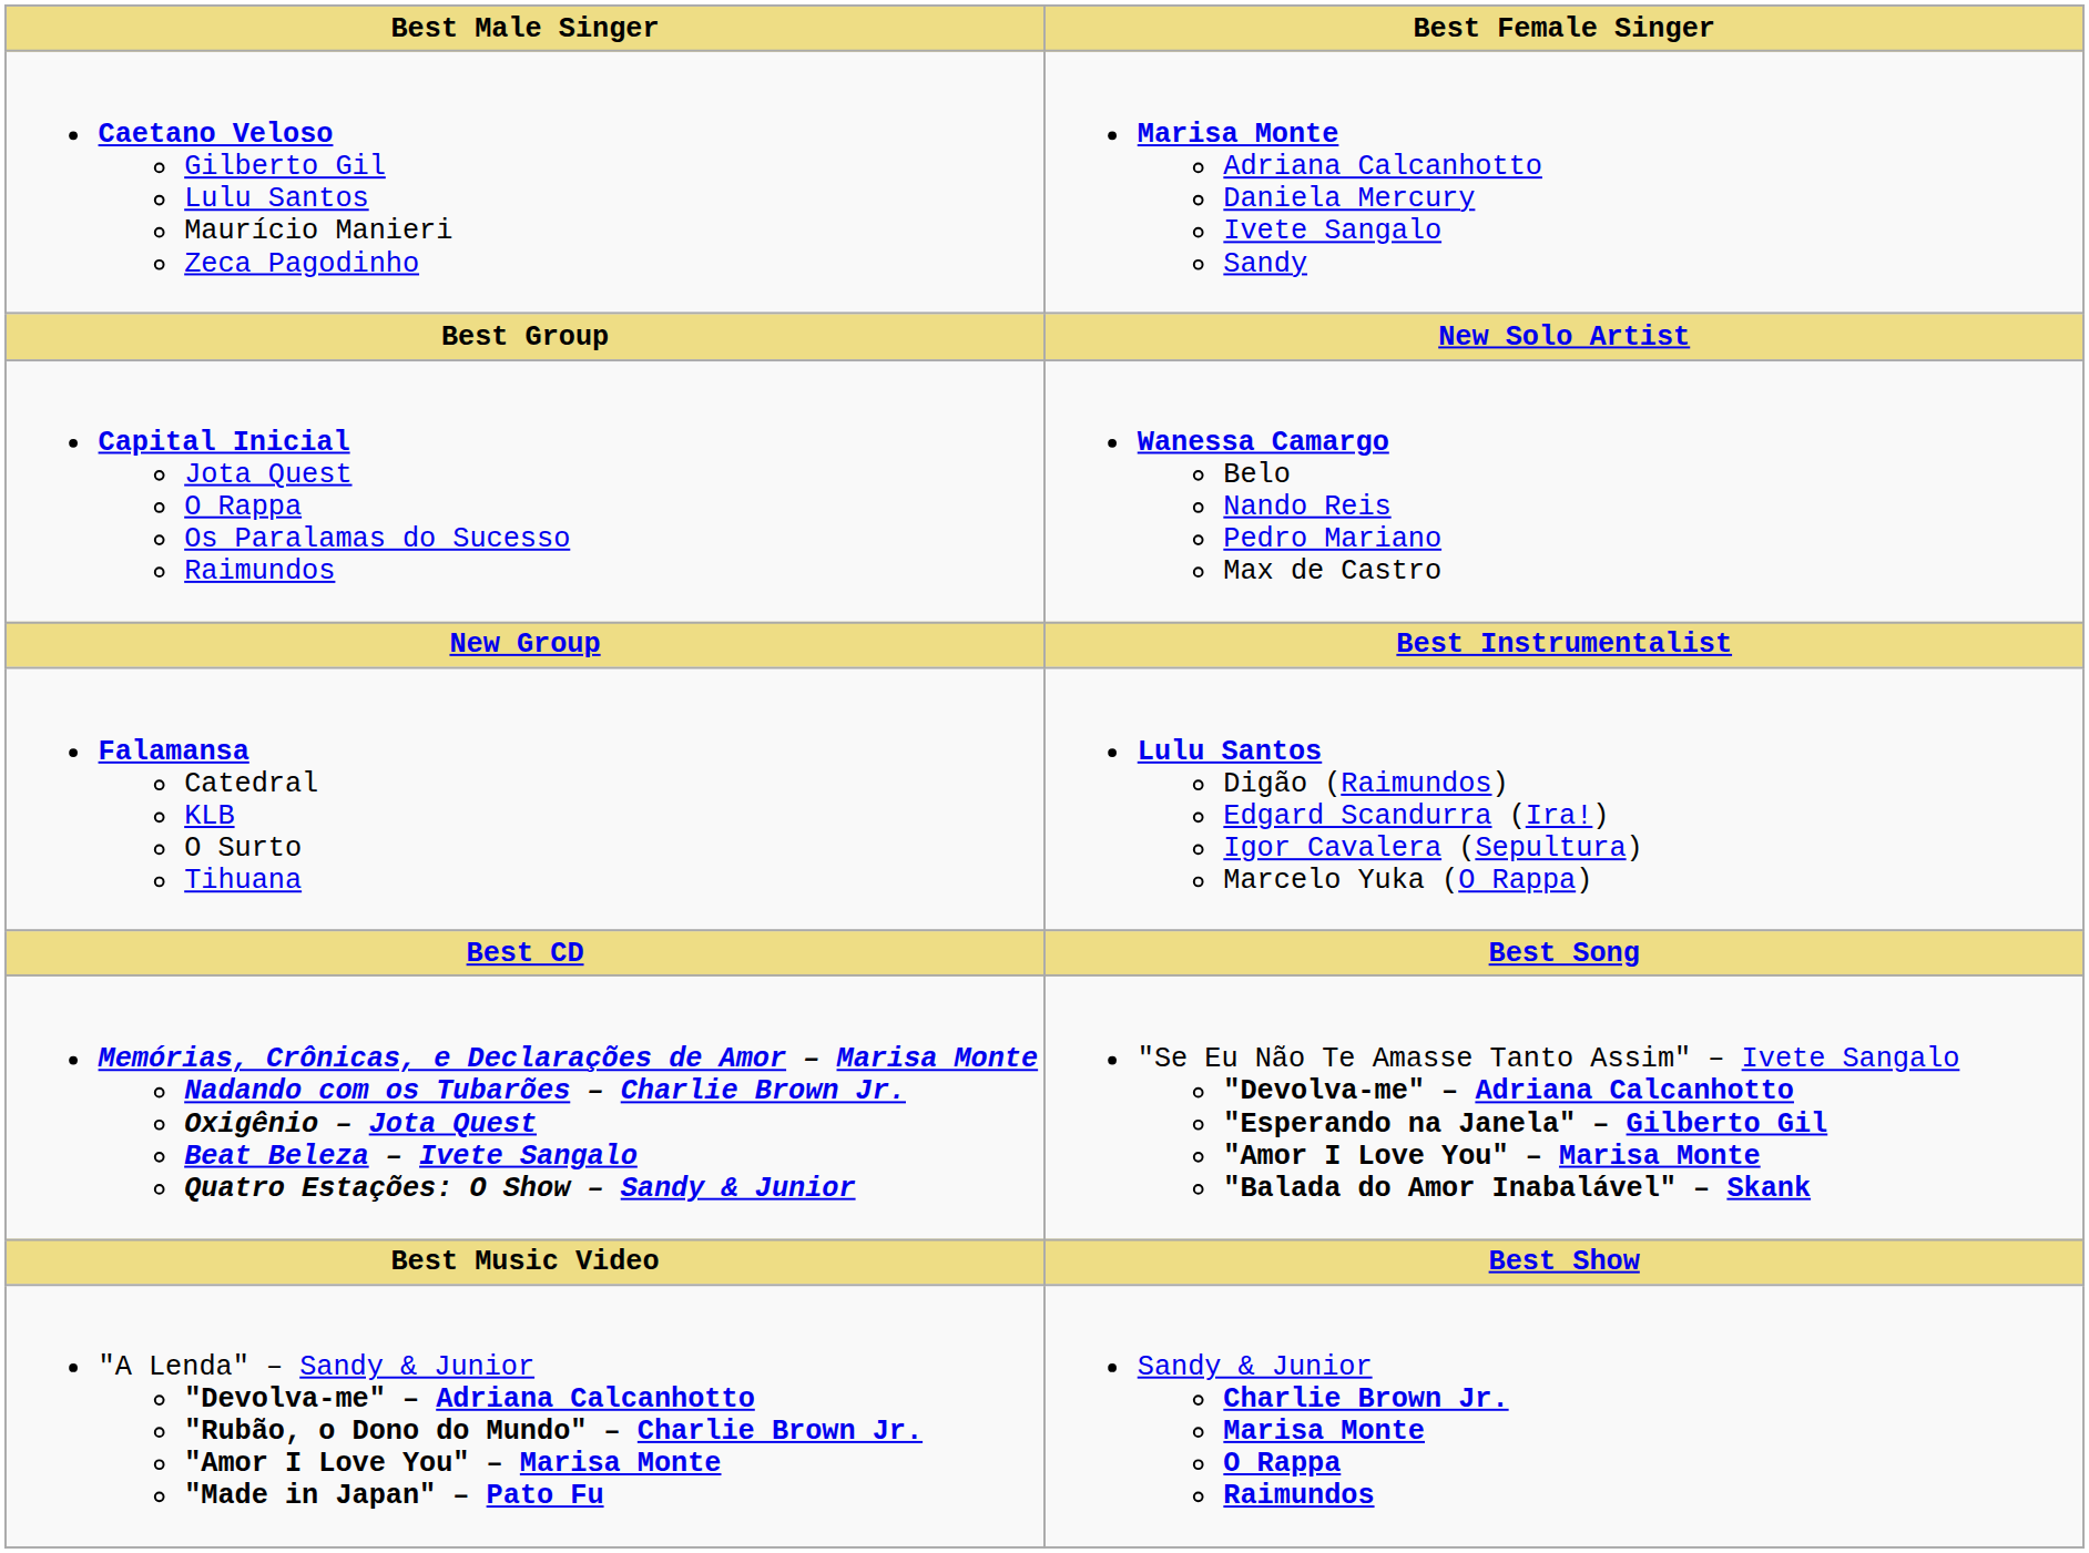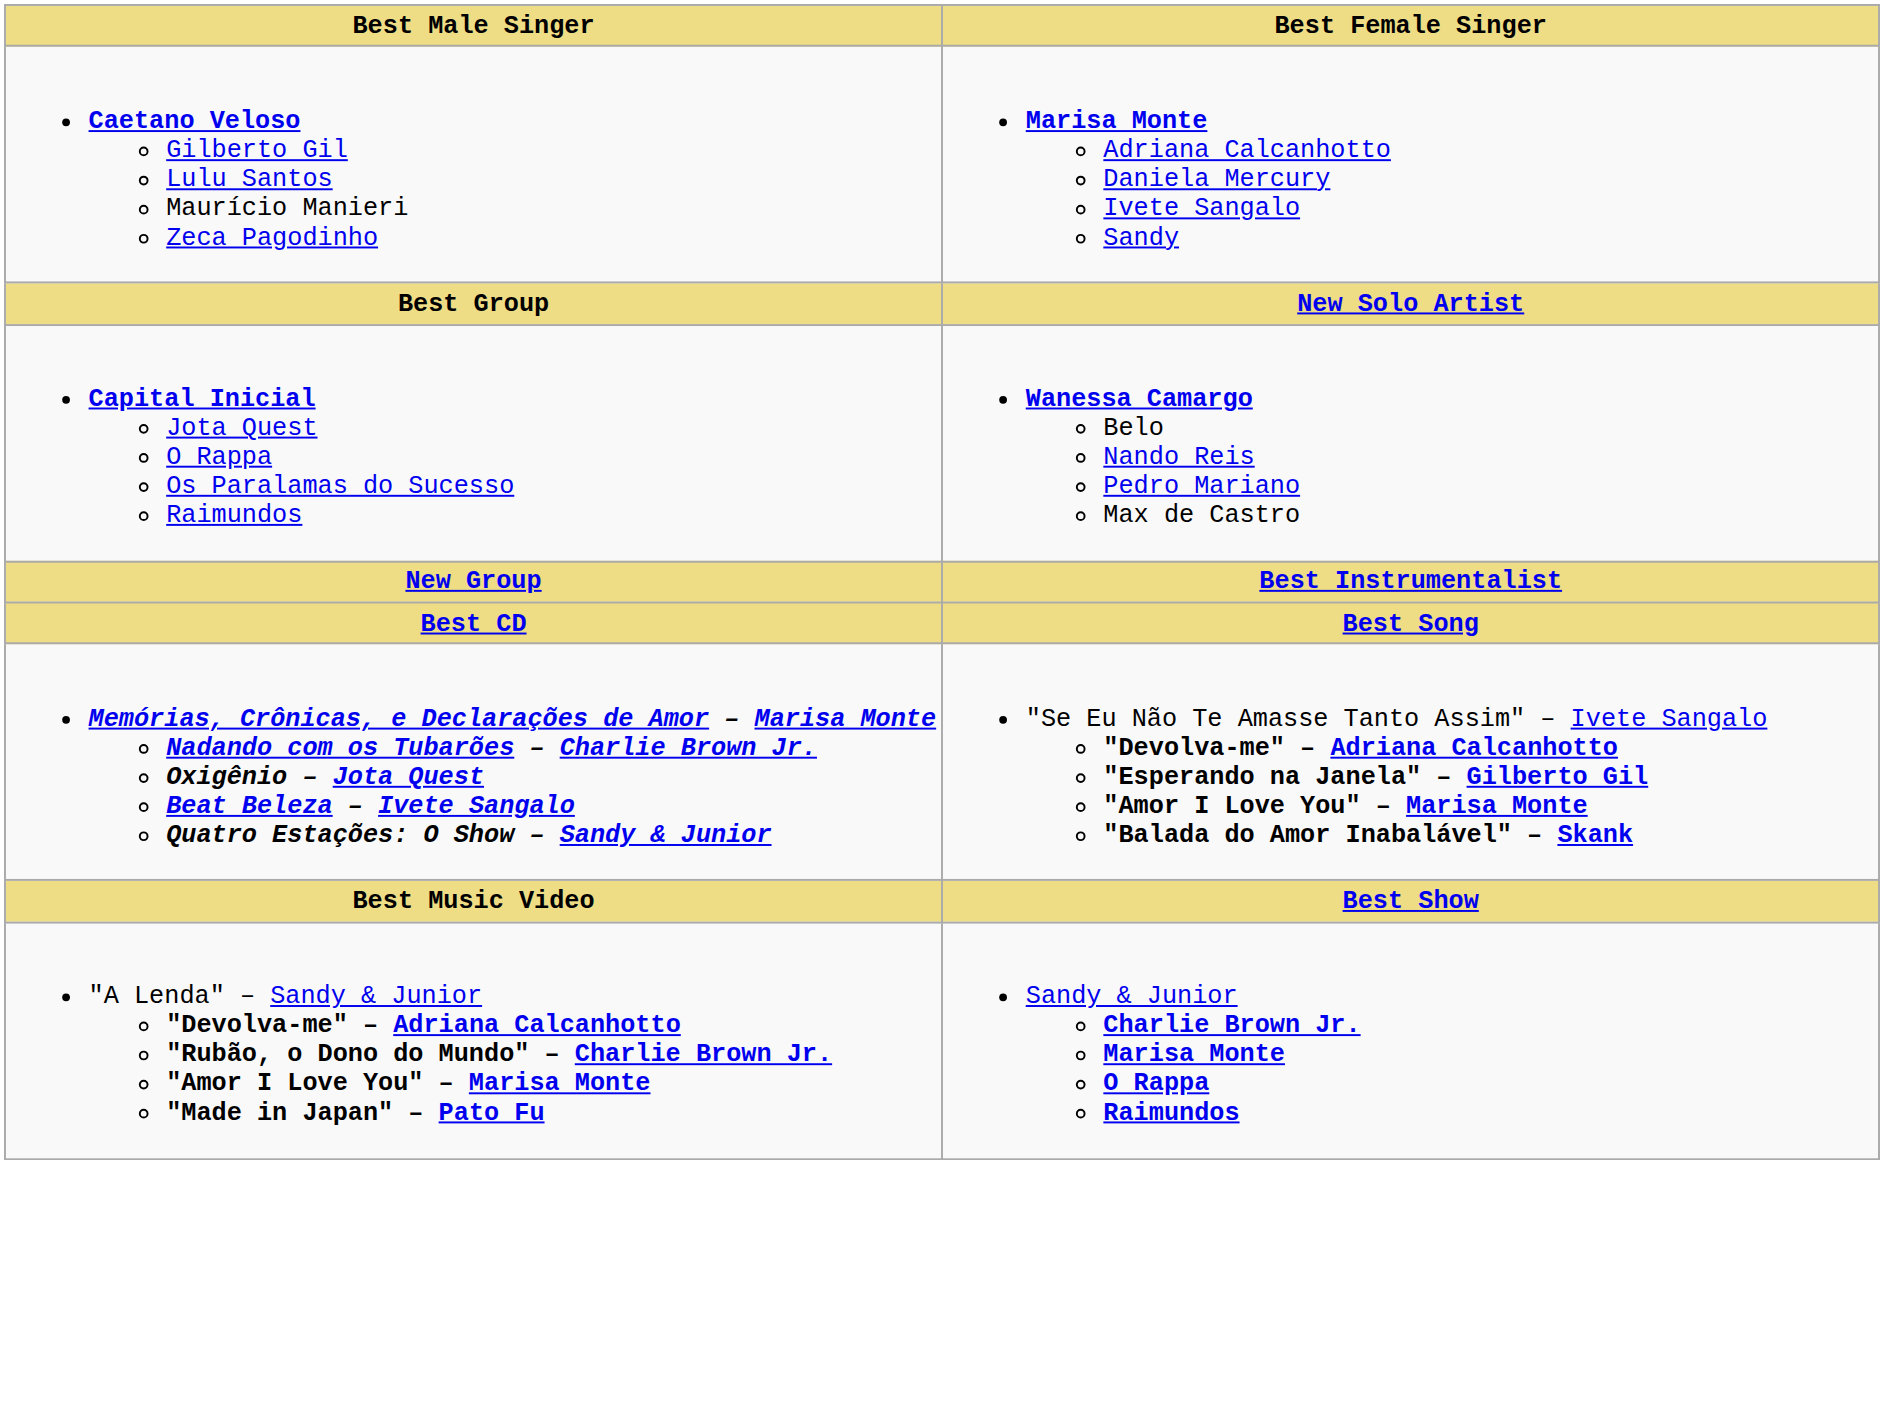- row: Falamansa Catedral KLB O Surto Tihuana | Lulu Santos Digão (Raimundos) Edgard Scandurra (Ira!) Igor Cavalera (Sepultura) Marcelo Yuka (O Rappa)
